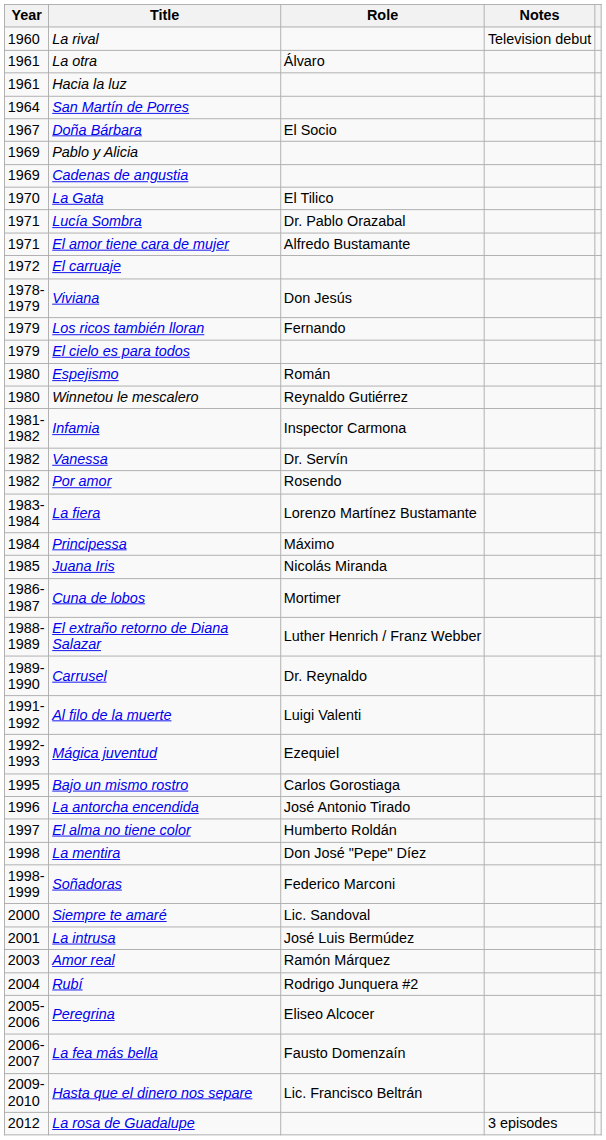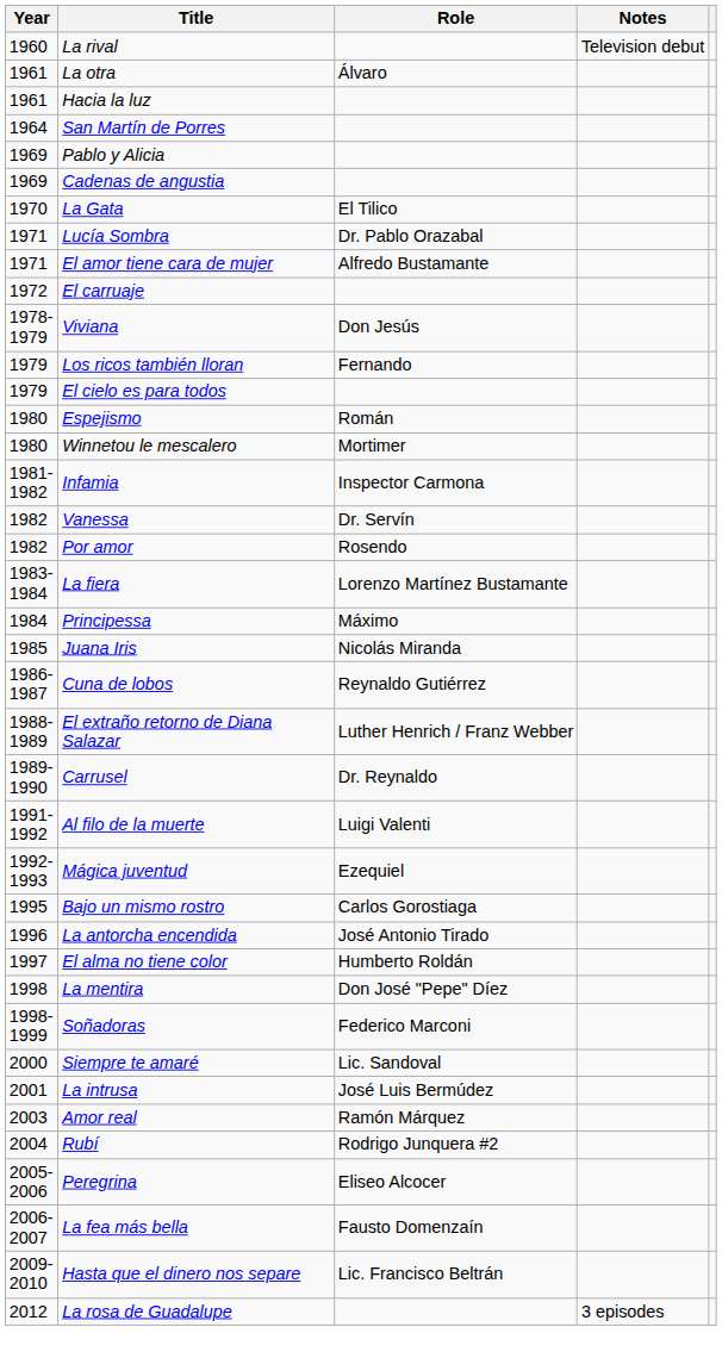- row: 1967 | Doña Bárbara | El Socio
Winnetou le mescalero | Role: Reynaldo Gutiérrez -> Mortimer
Cuna de lobos | Role: Mortimer -> Reynaldo Gutiérrez
